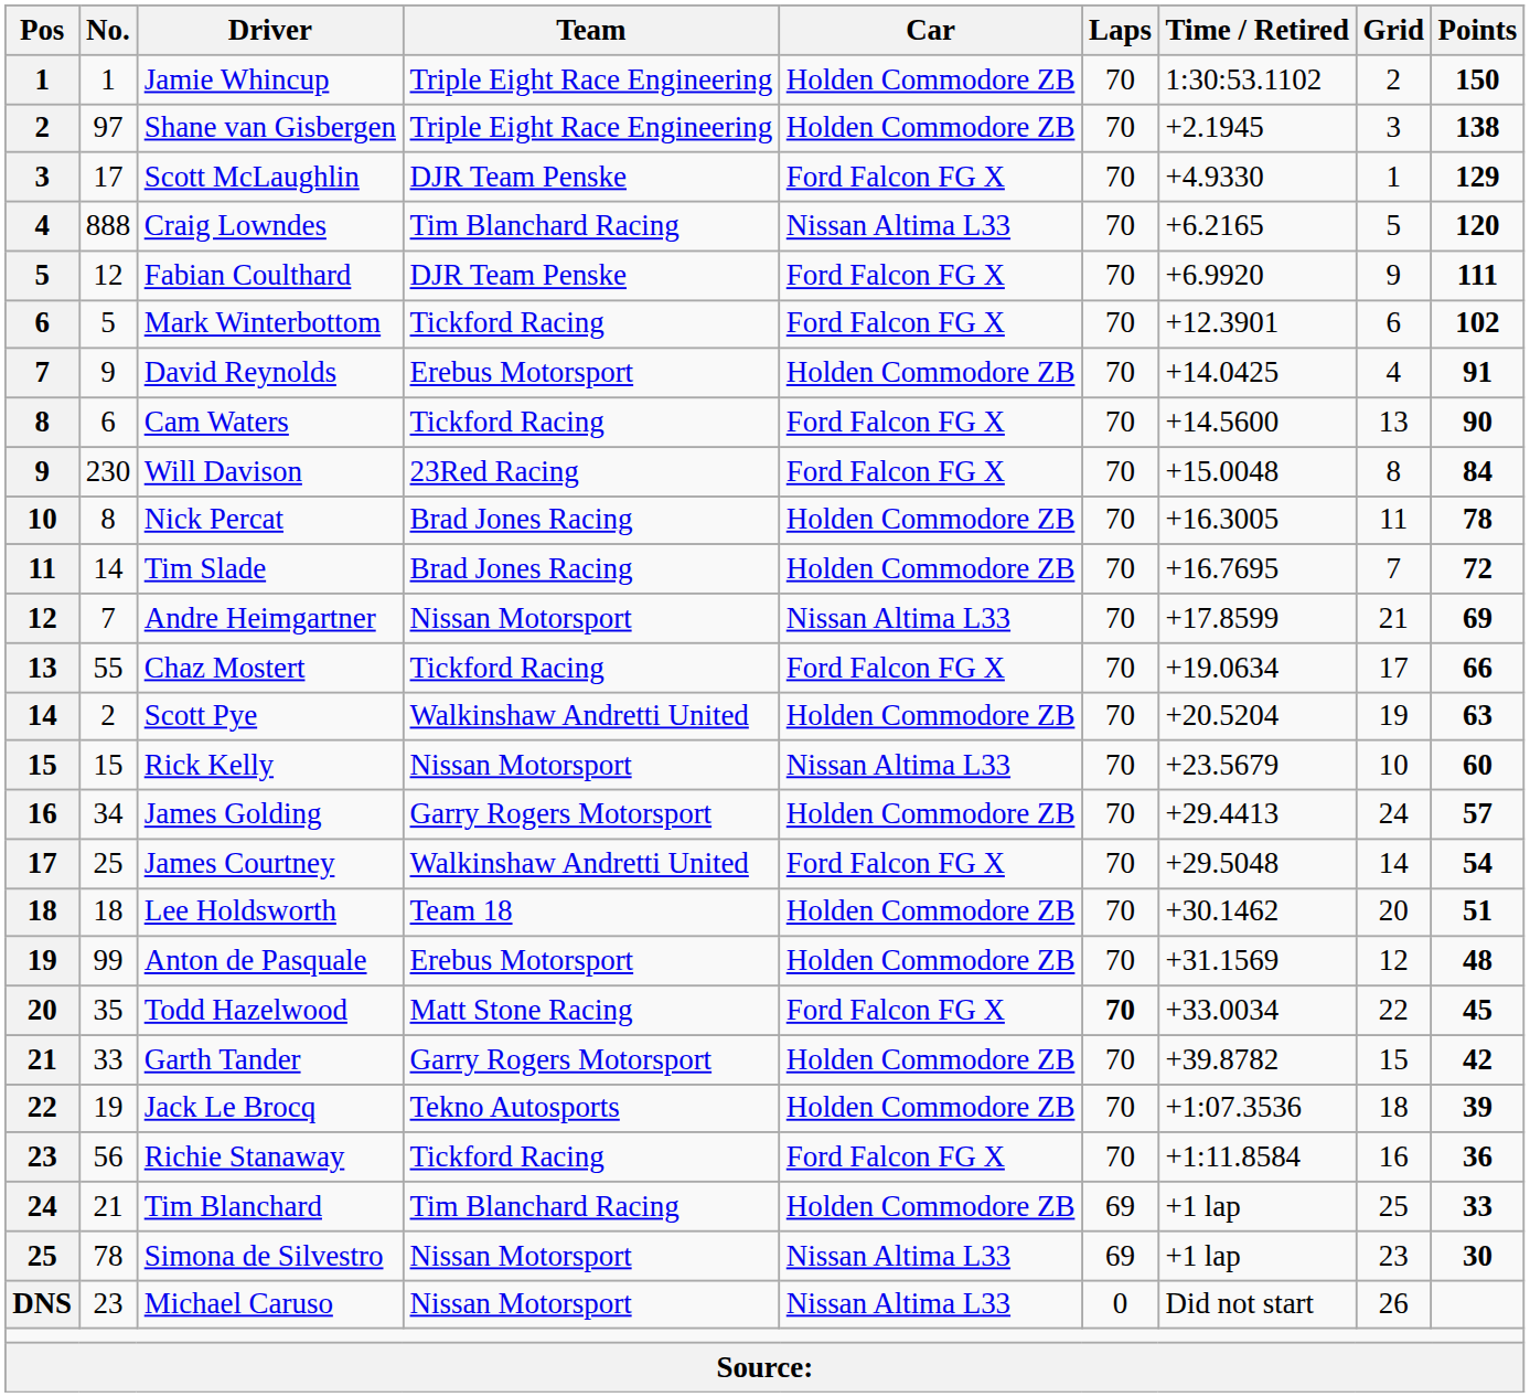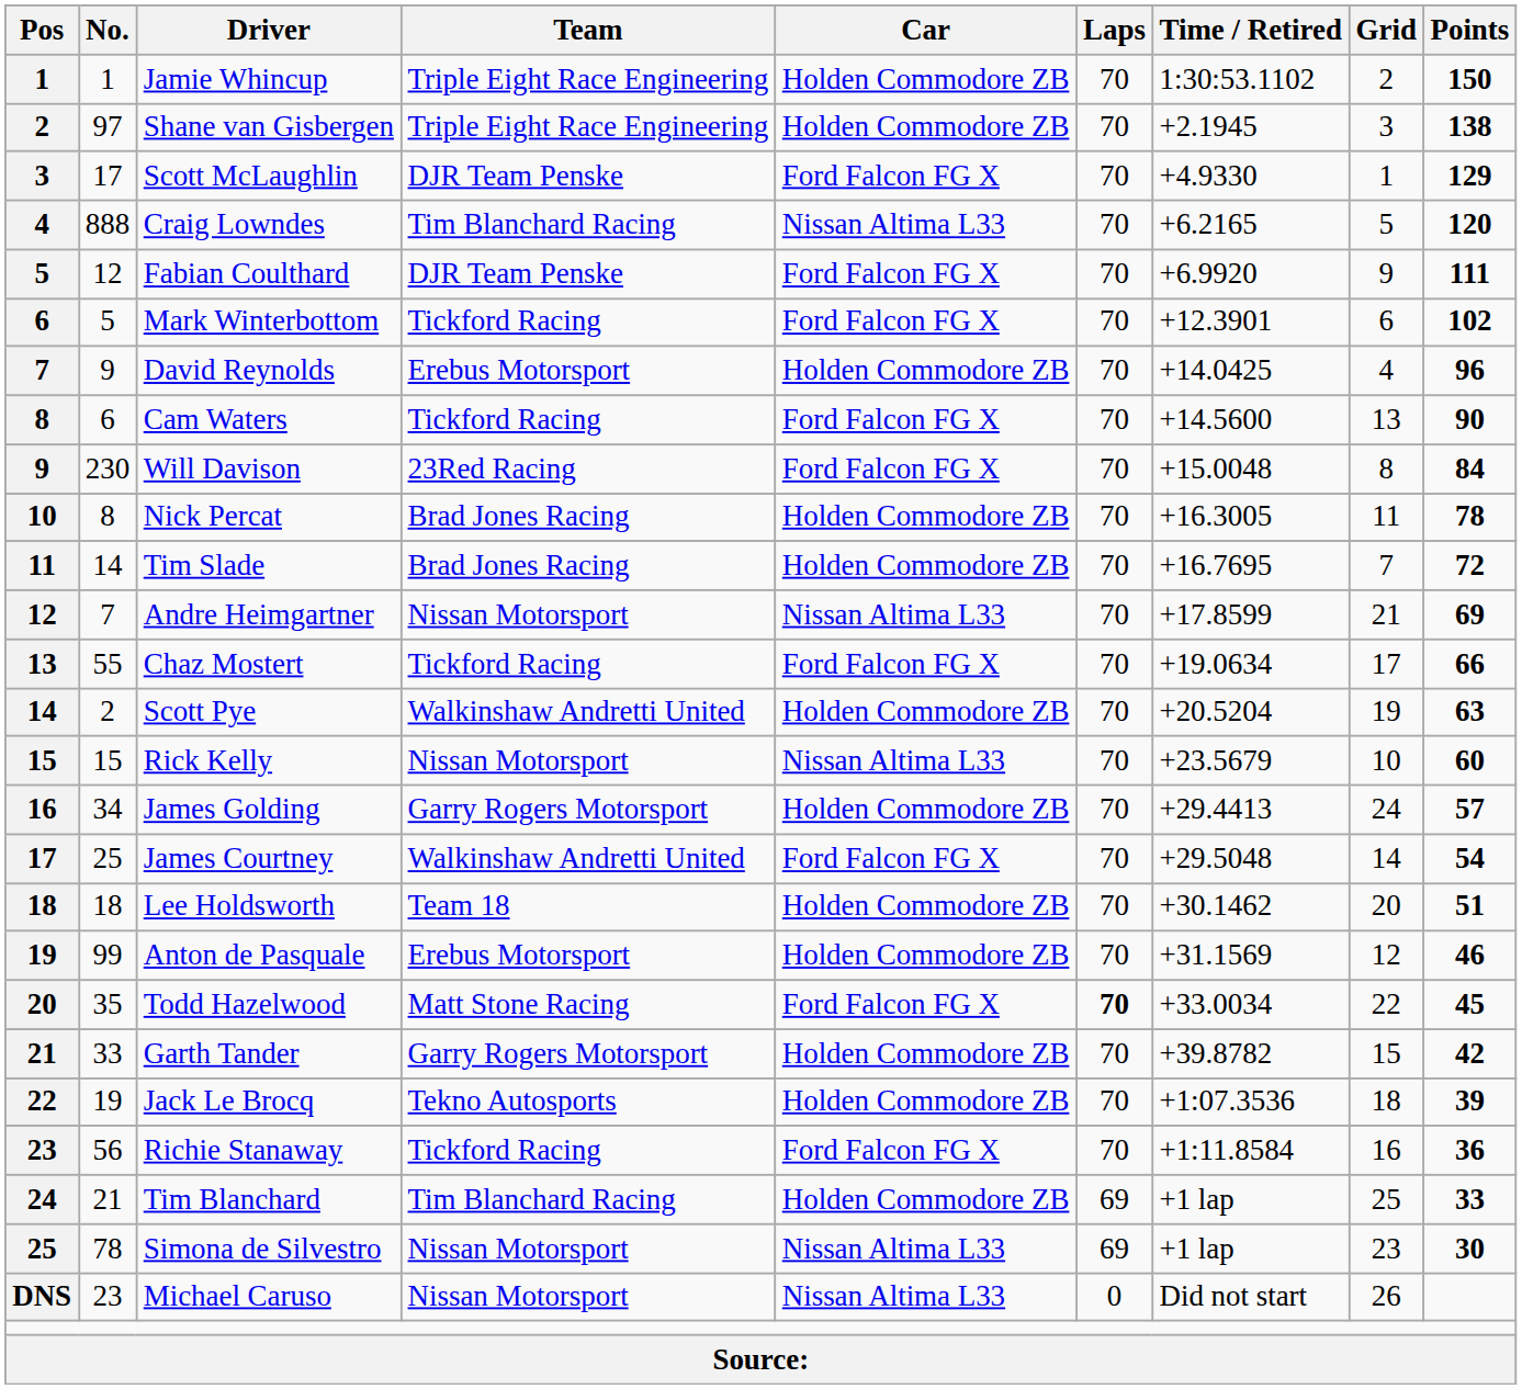David Reynolds | Points: 91 -> 96
Anton de Pasquale | Points: 48 -> 46
